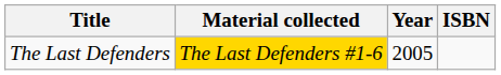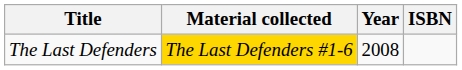The Last Defenders | Year: 2005 -> 2008
